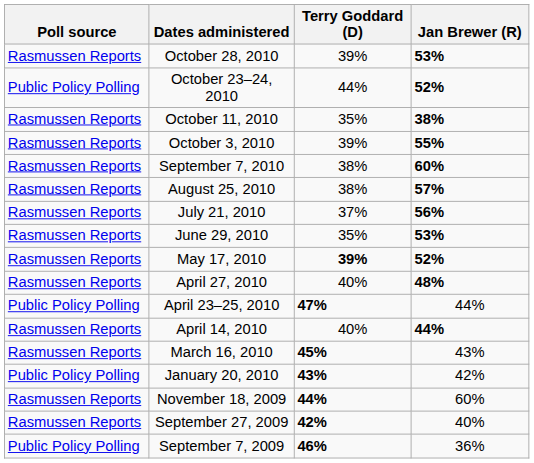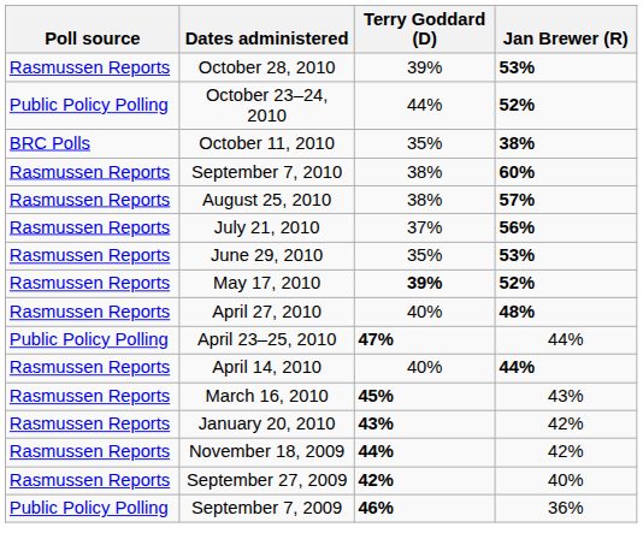October 11, 2010 | Poll source: Rasmussen Reports -> BRC Polls
- row: Rasmussen Reports | October 3, 2010 | 39% | 55%
January 20, 2010 | Poll source: Public Policy Polling -> Rasmussen Reports
November 18, 2009 | Jan Brewer (R): 60% -> 42%
